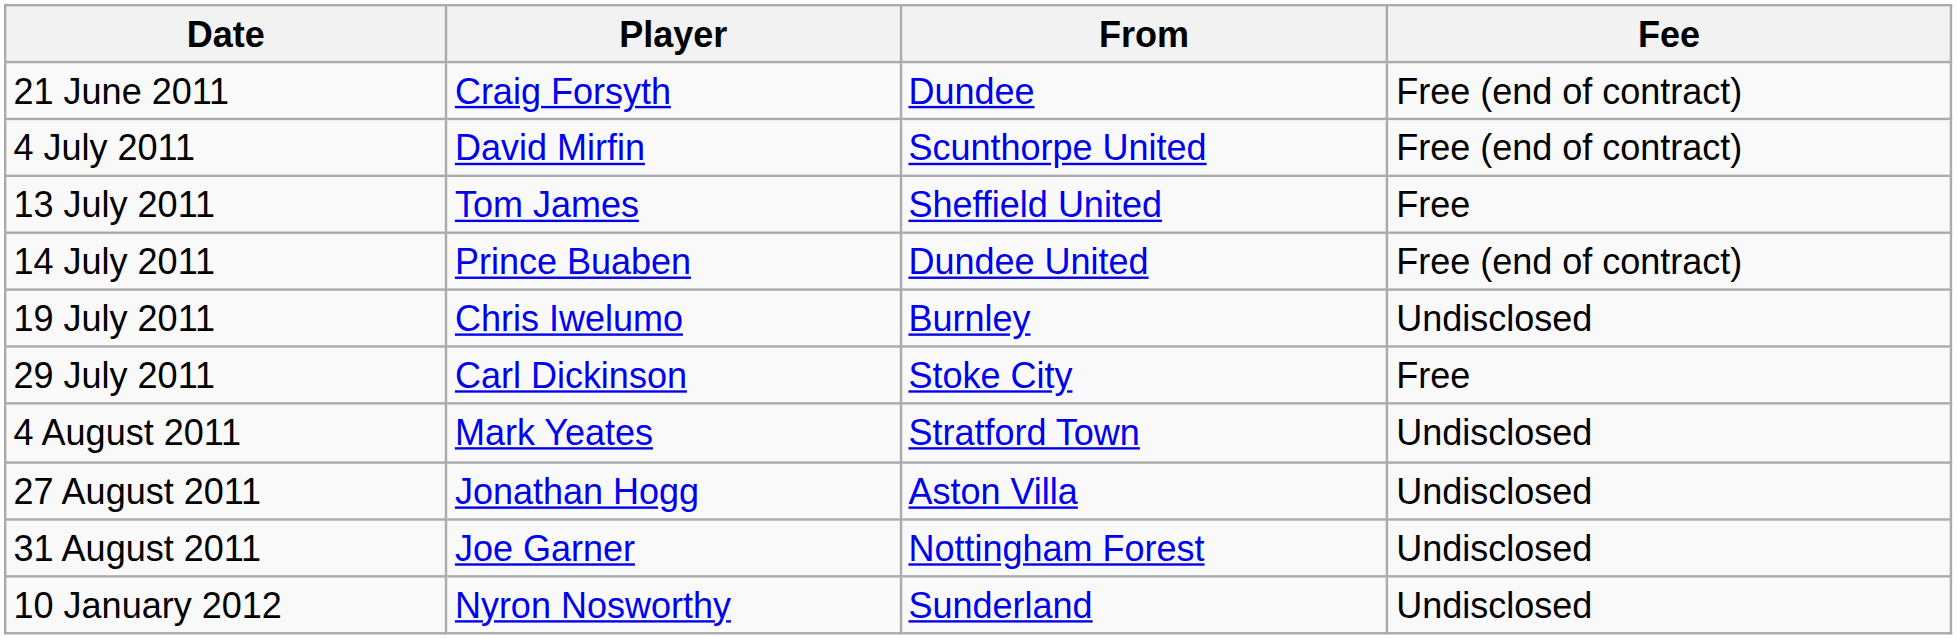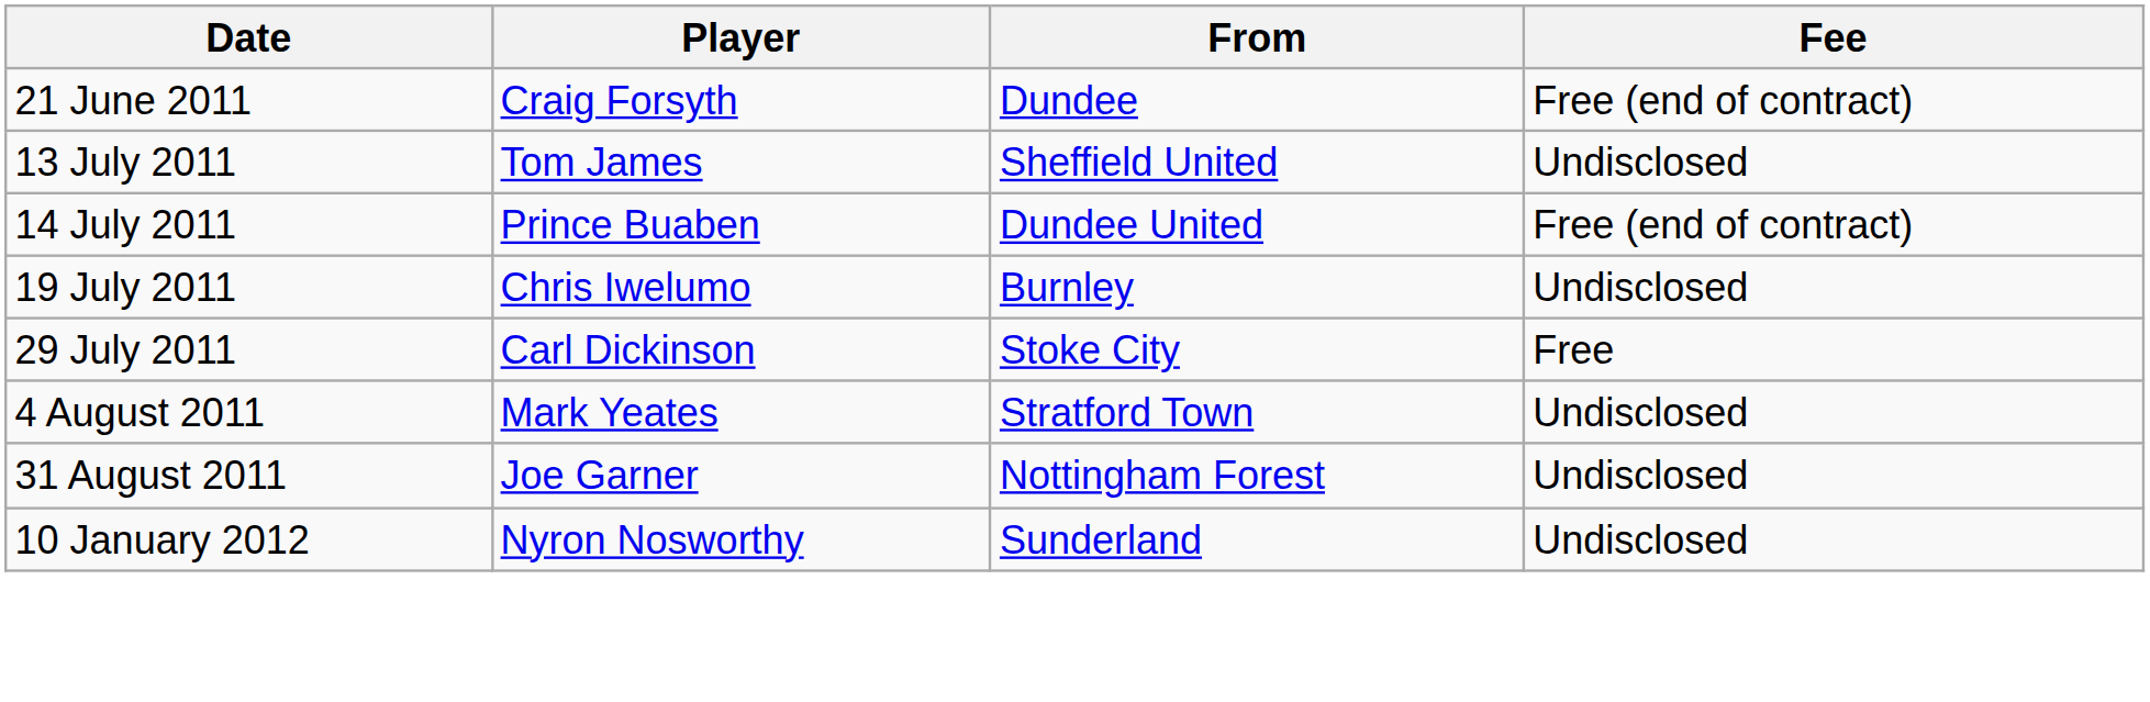- row: 4 July 2011 | David Mirfin | Scunthorpe United | Free (end of contract)
13 July 2011 | Fee: Free -> Undisclosed
- row: 27 August 2011 | Jonathan Hogg | Aston Villa | Undisclosed
